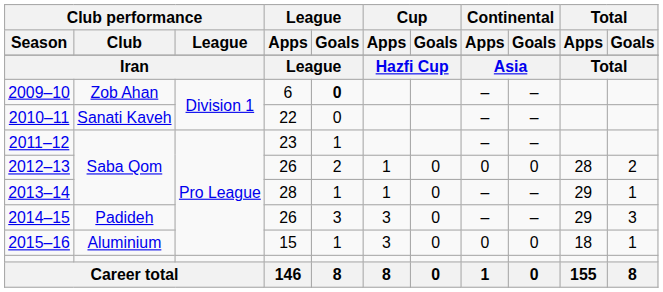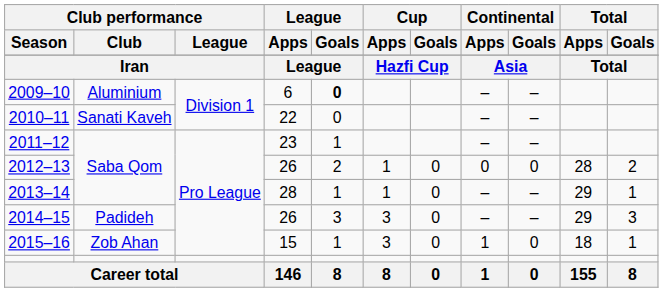2009–10 | Club performance / Club: Zob Ahan -> Aluminium
2015–16 | Club performance / Club: Aluminium -> Zob Ahan
2015–16 | Continental / Apps: 0 -> 1
